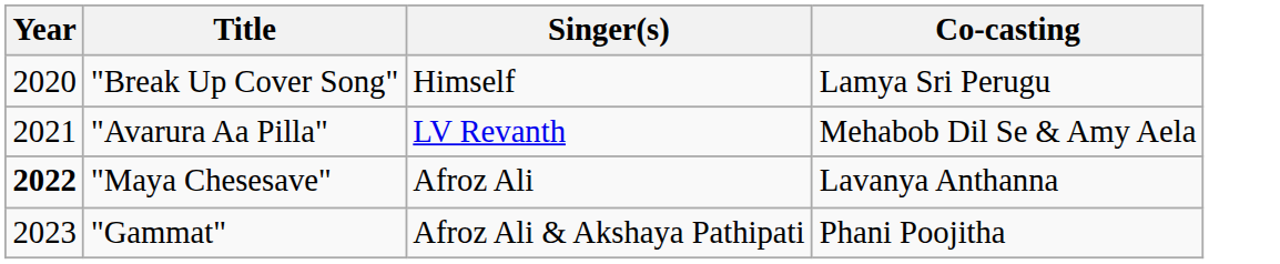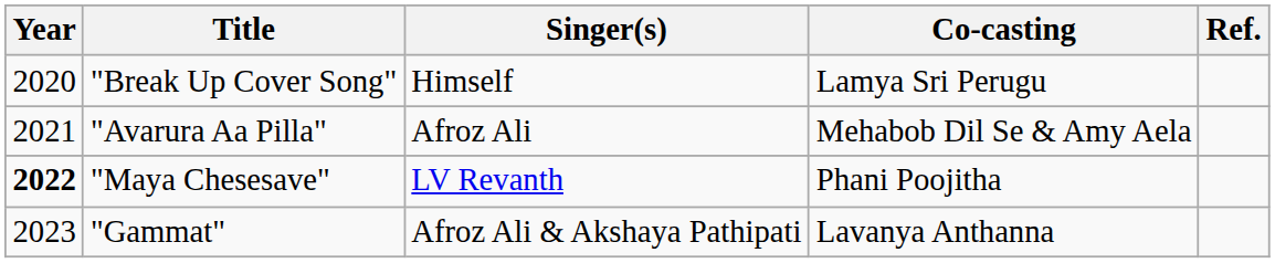+ column: Ref.
"Avarura Aa Pilla" | Singer(s): LV Revanth -> Afroz Ali
"Maya Chesesave" | Singer(s): Afroz Ali -> LV Revanth
"Maya Chesesave" | Co-casting: Lavanya Anthanna -> Phani Poojitha
"Gammat" | Co-casting: Phani Poojitha -> Lavanya Anthanna
